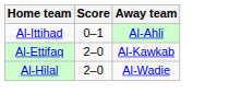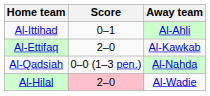+ row: Al-Qadsiah | 0–0 (1–3 pen.) | Al-Nahda
Al-Hilal | Score: no background -> pink background
